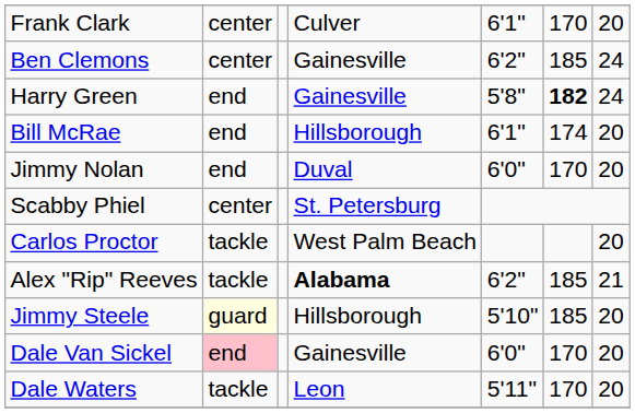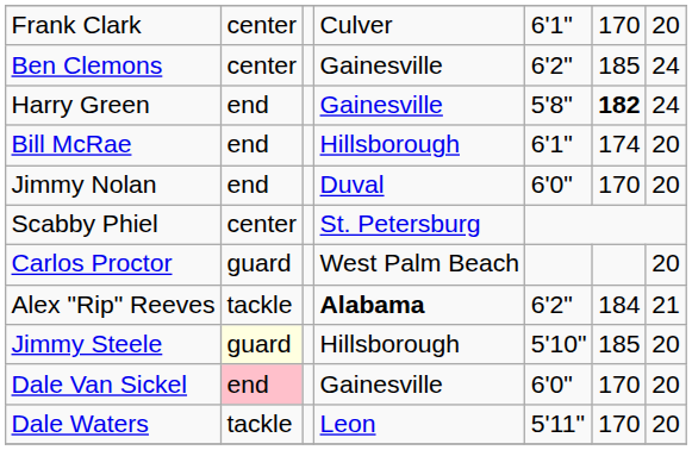Carlos Proctor | column 2: tackle -> guard
Alex "Rip" Reeves | column 6: 185 -> 184
